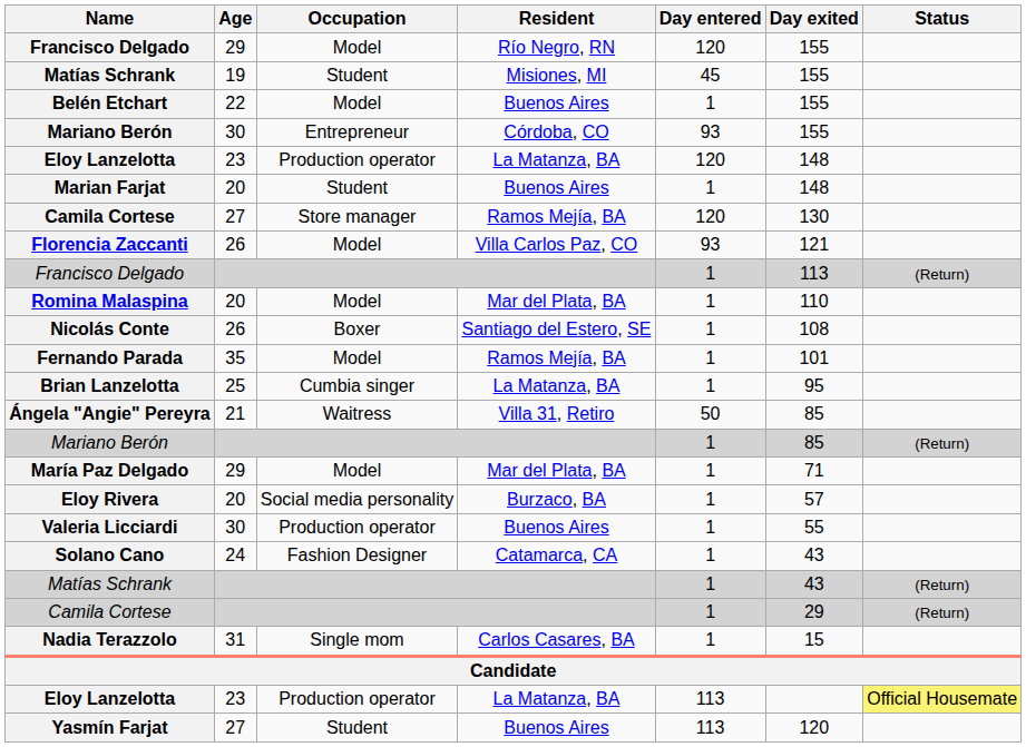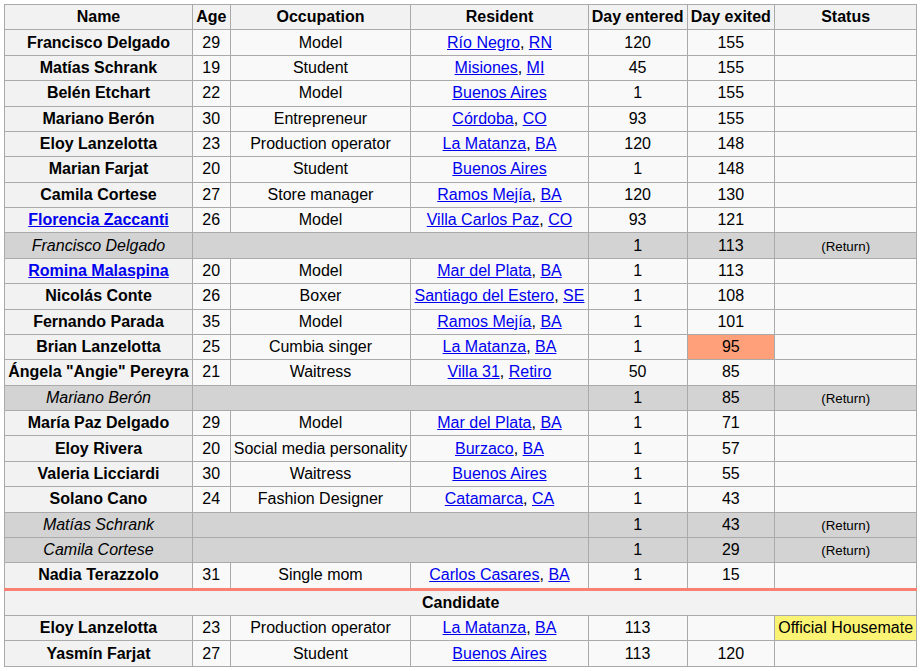Romina Malaspina | Day exited: 110 -> 113
Brian Lanzelotta | Day exited: no background -> lightsalmon background
Valeria Licciardi | Occupation: Production operator -> Waitress
